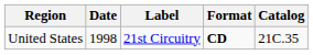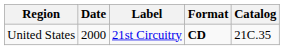United States | Date: 1998 -> 2000
